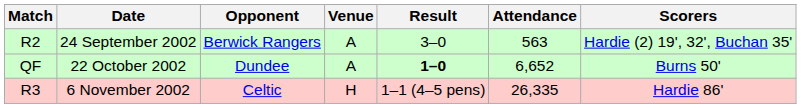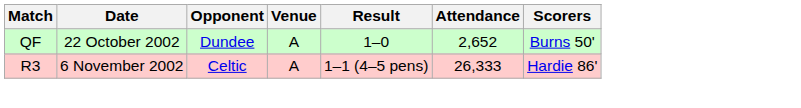- row: R2 | 24 September 2002 | Berwick Rangers | A | 3–0 | 563 | Hardie (2) 19', 32', Buchan 35'
22 October 2002 | Result: bold -> normal
22 October 2002 | Attendance: 6,652 -> 2,652
6 November 2002 | Venue: H -> A
6 November 2002 | Attendance: 26,335 -> 26,333
